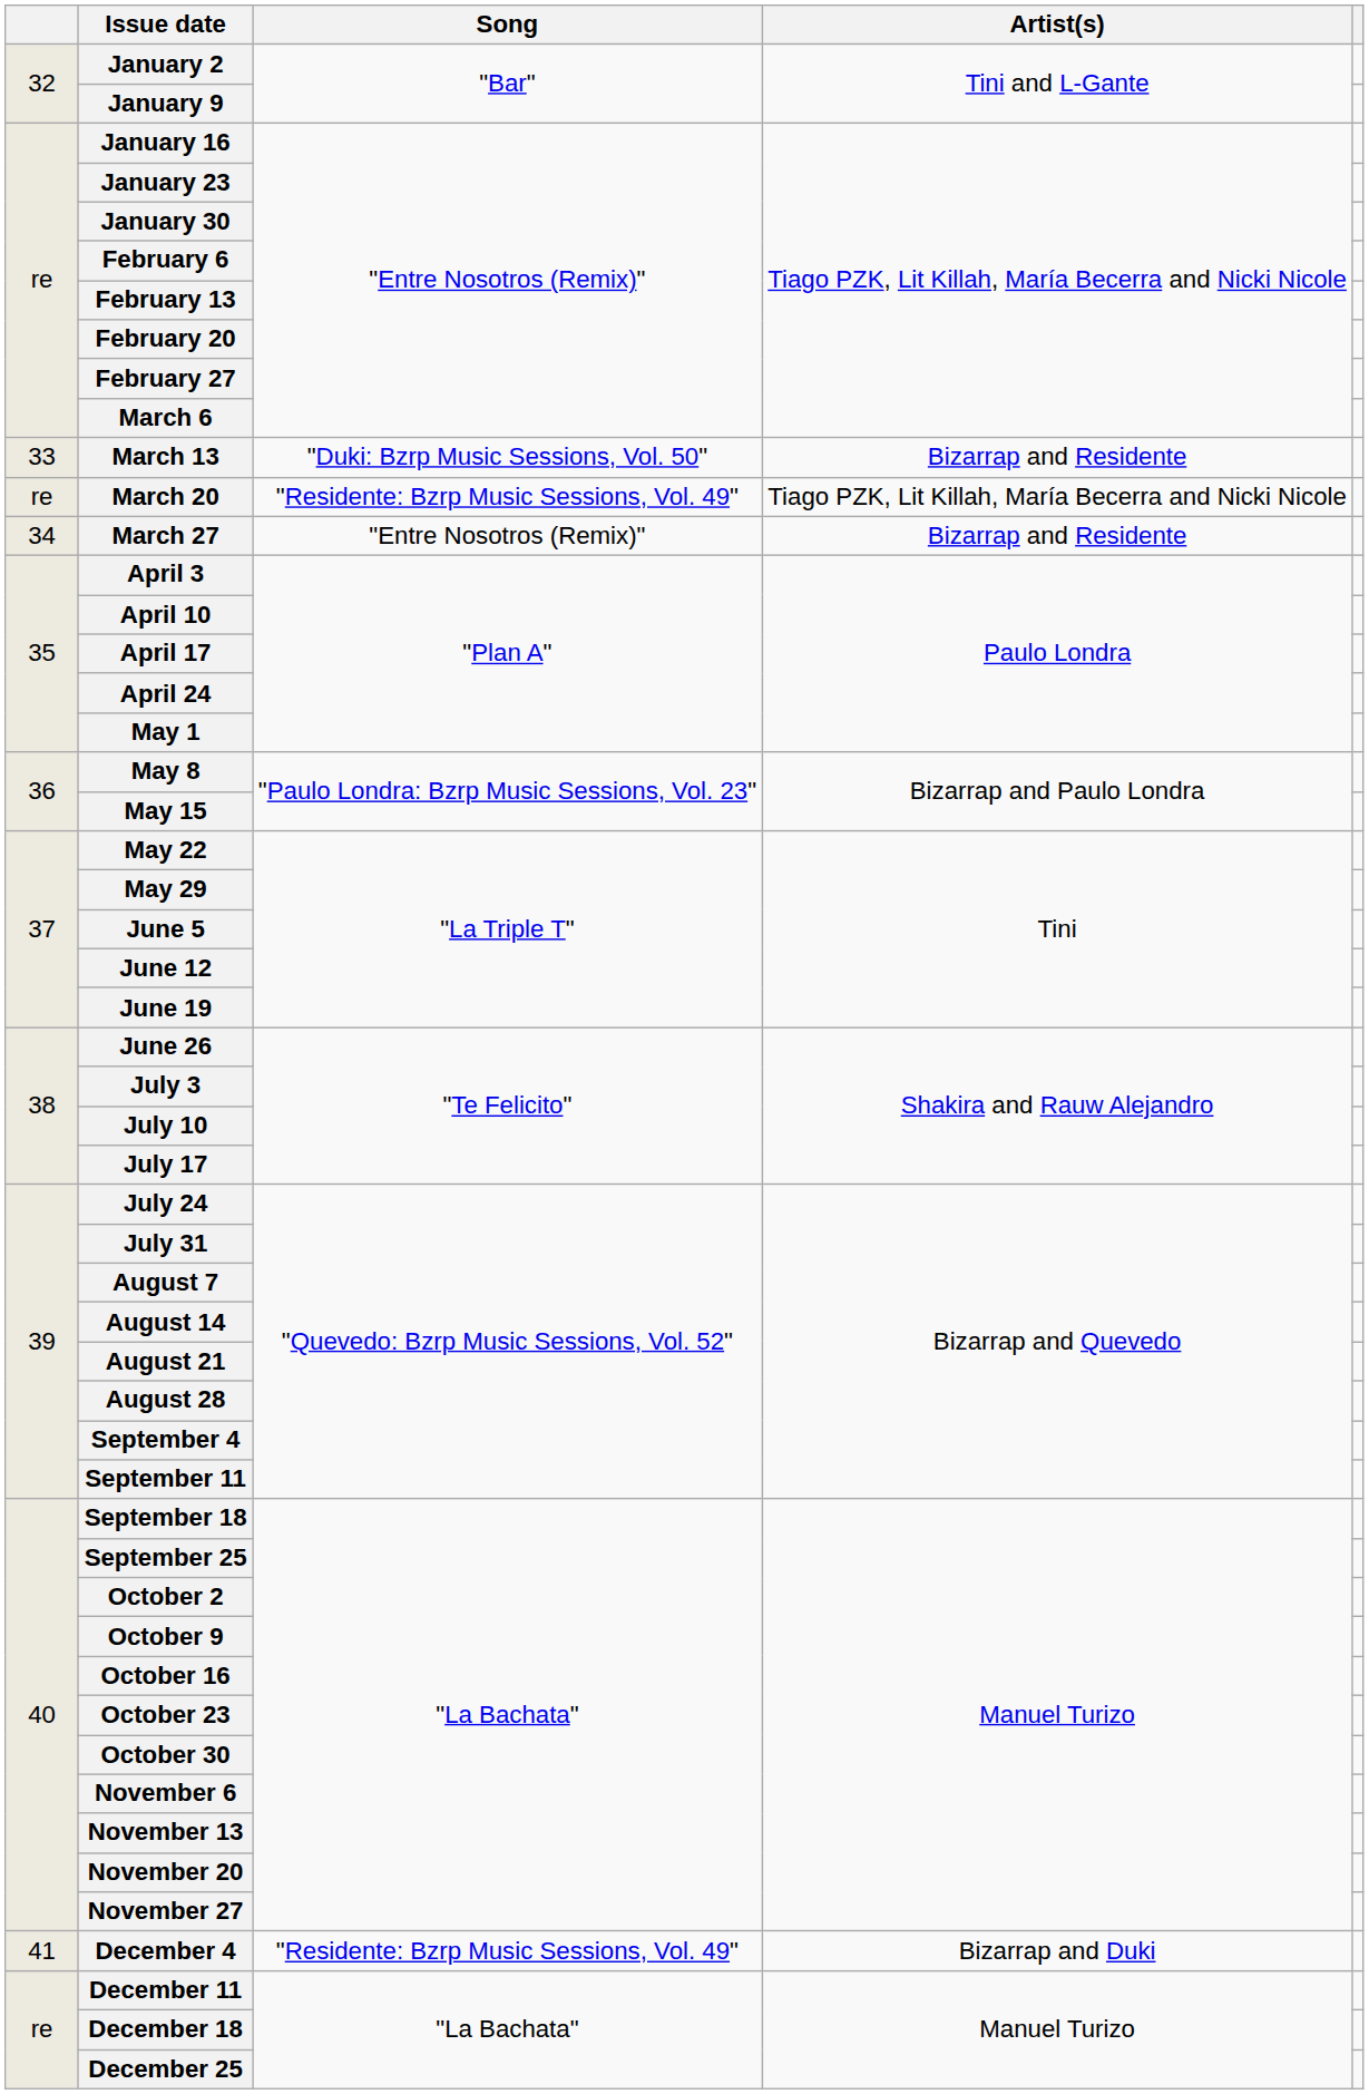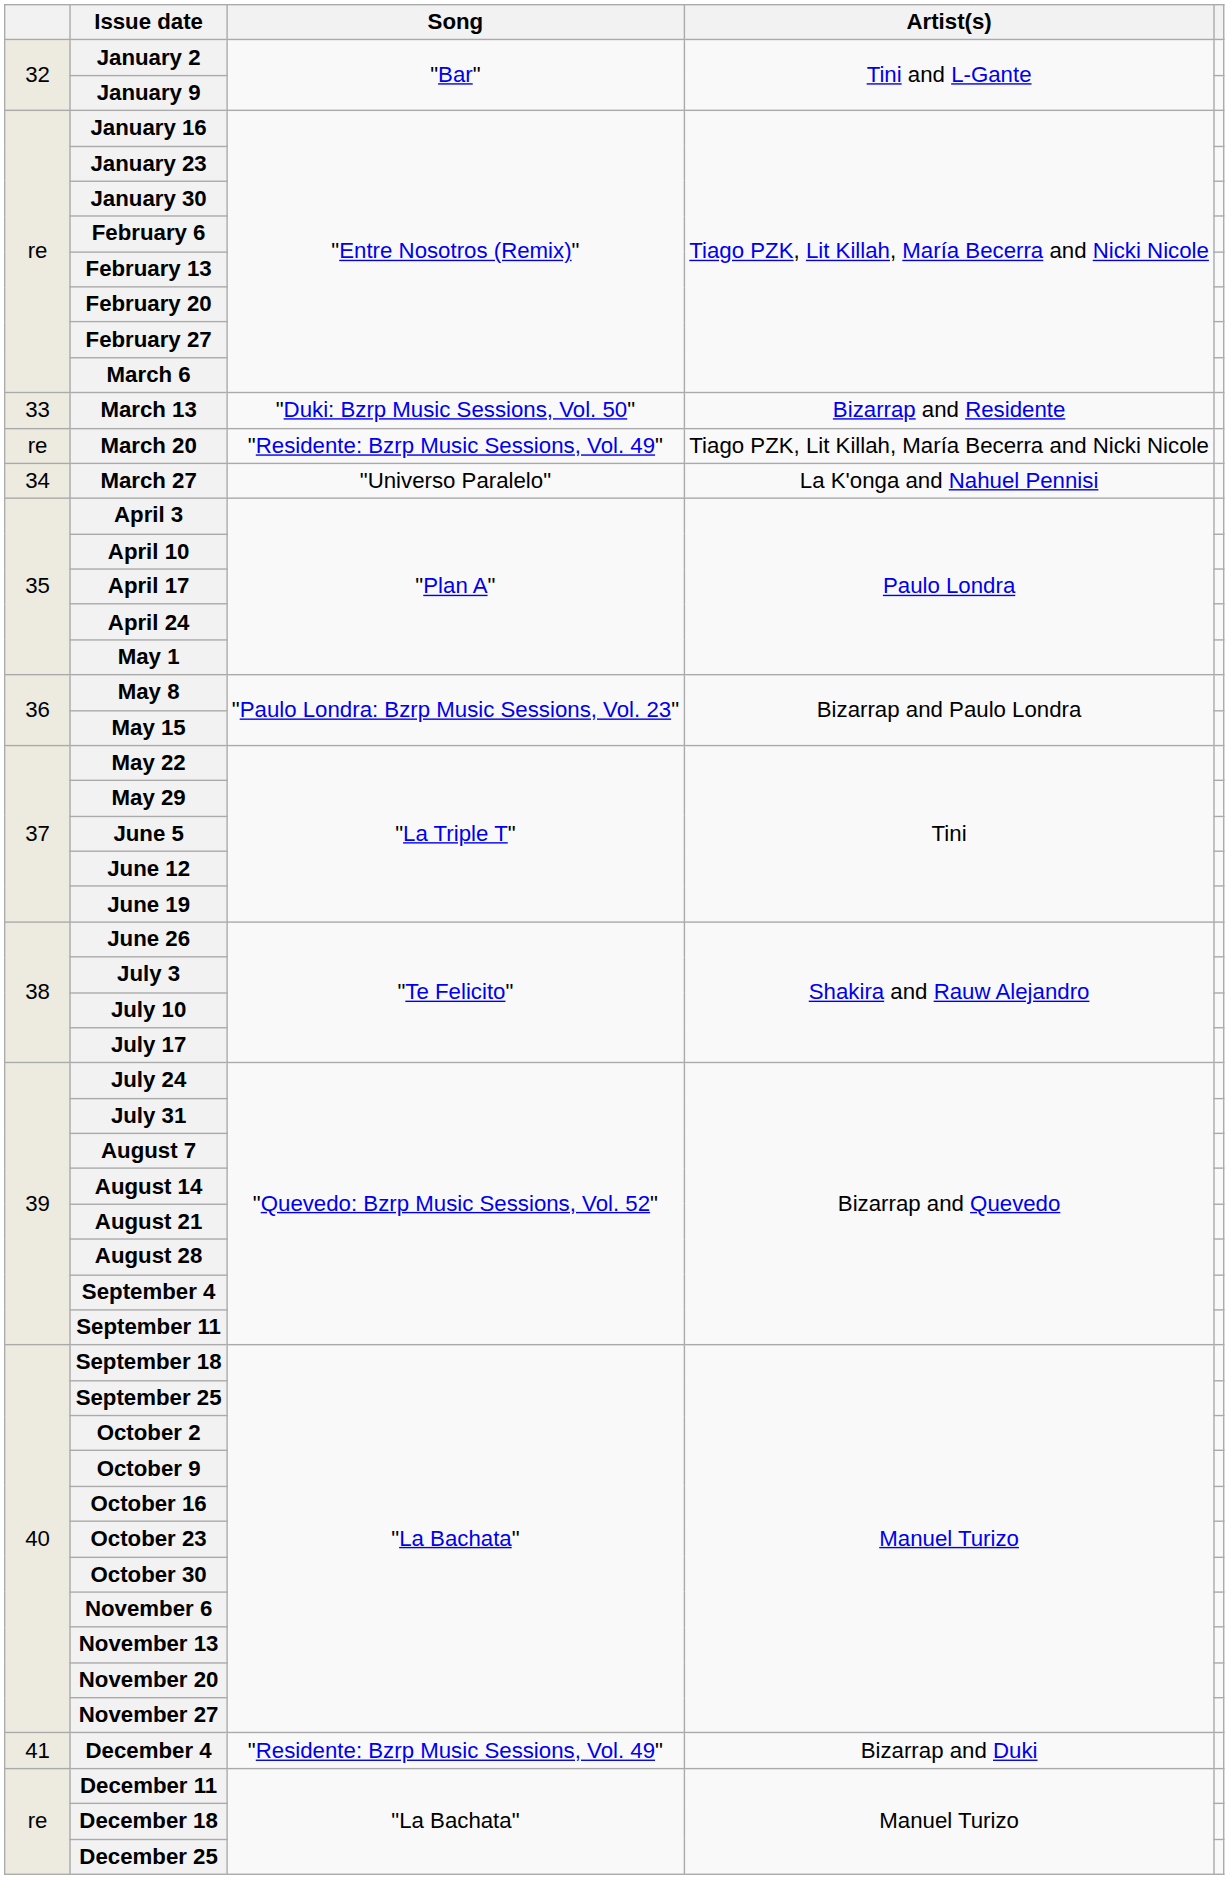March 27 | Song: "Entre Nosotros (Remix)" -> "Universo Paralelo"
March 27 | Artist(s): Bizarrap and Residente -> La K'onga and Nahuel Pennisi
